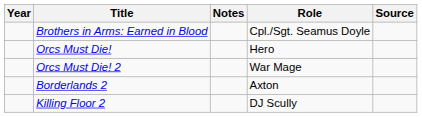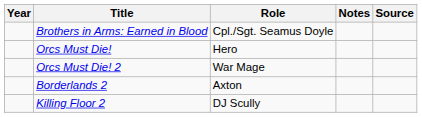columns swapped: Role <-> Notes
